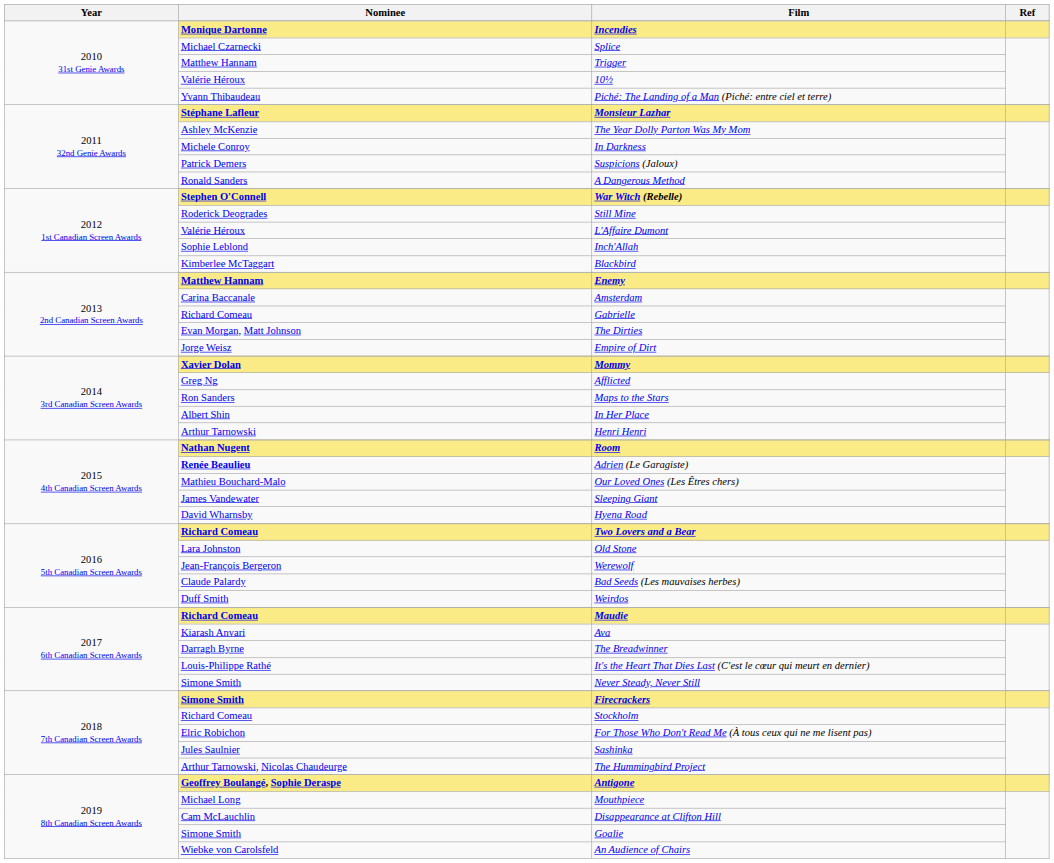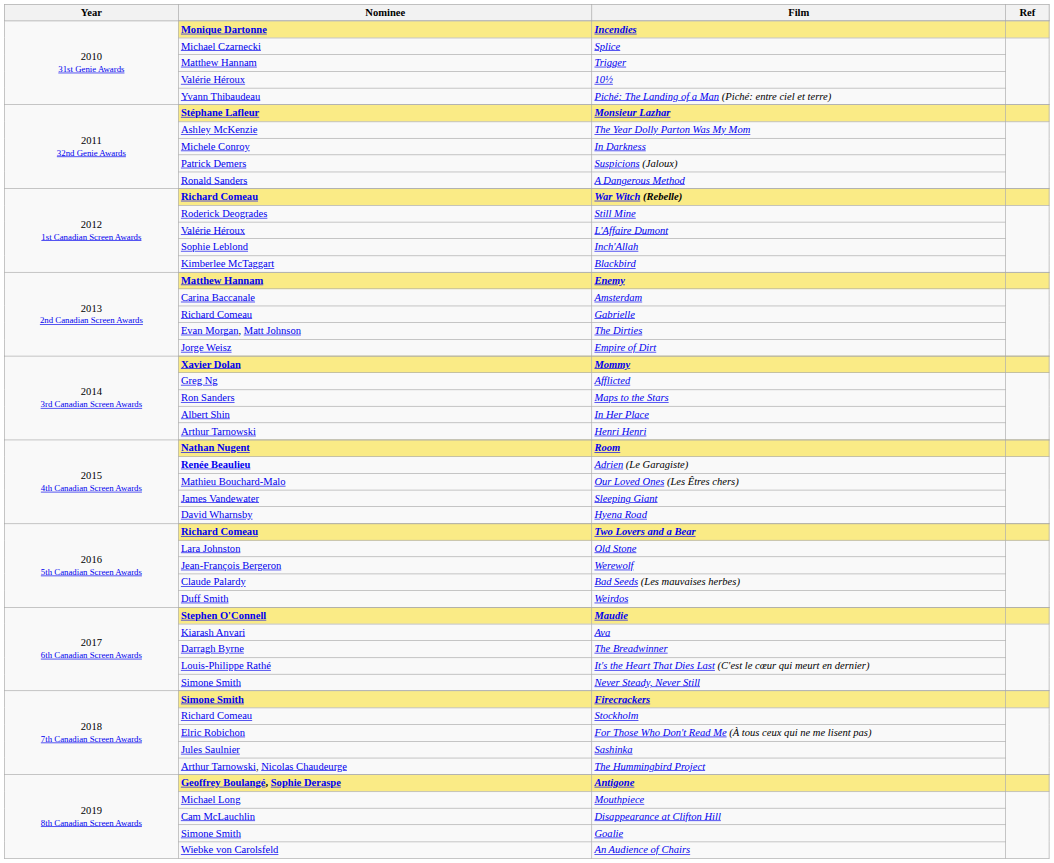War Witch (Rebelle) | Nominee: Stephen O'Connell -> Richard Comeau
Maudie | Nominee: Richard Comeau -> Stephen O'Connell
